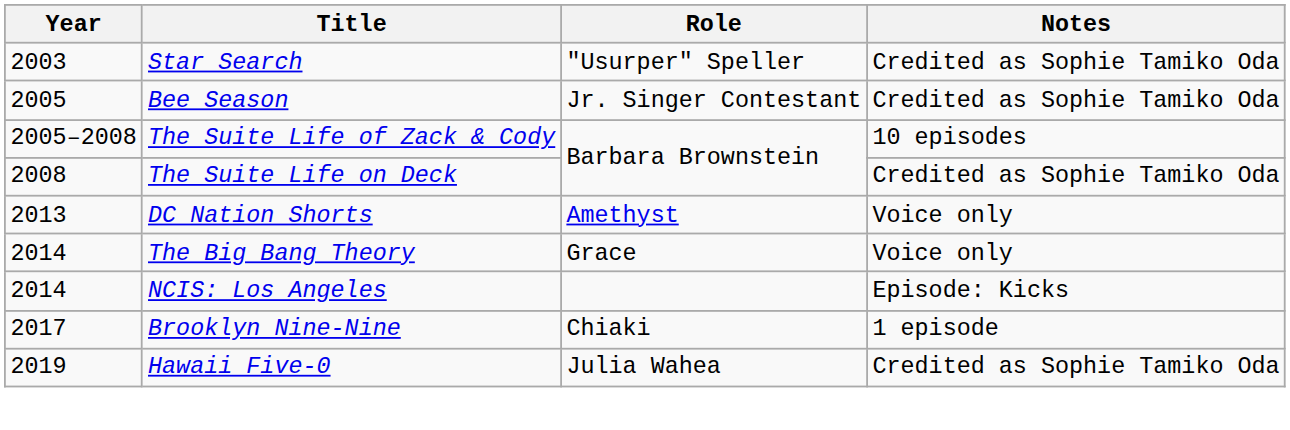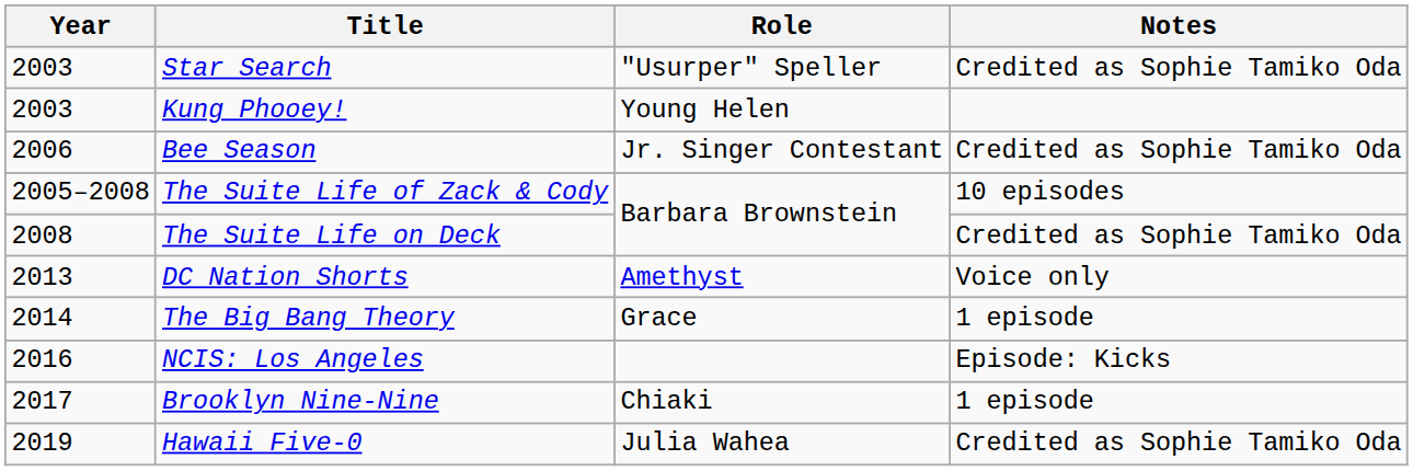+ row: 2003 | Kung Phooey! | Young Helen
Bee Season | Year: 2005 -> 2006
The Big Bang Theory | Notes: Voice only -> 1 episode
NCIS: Los Angeles | Year: 2014 -> 2016
